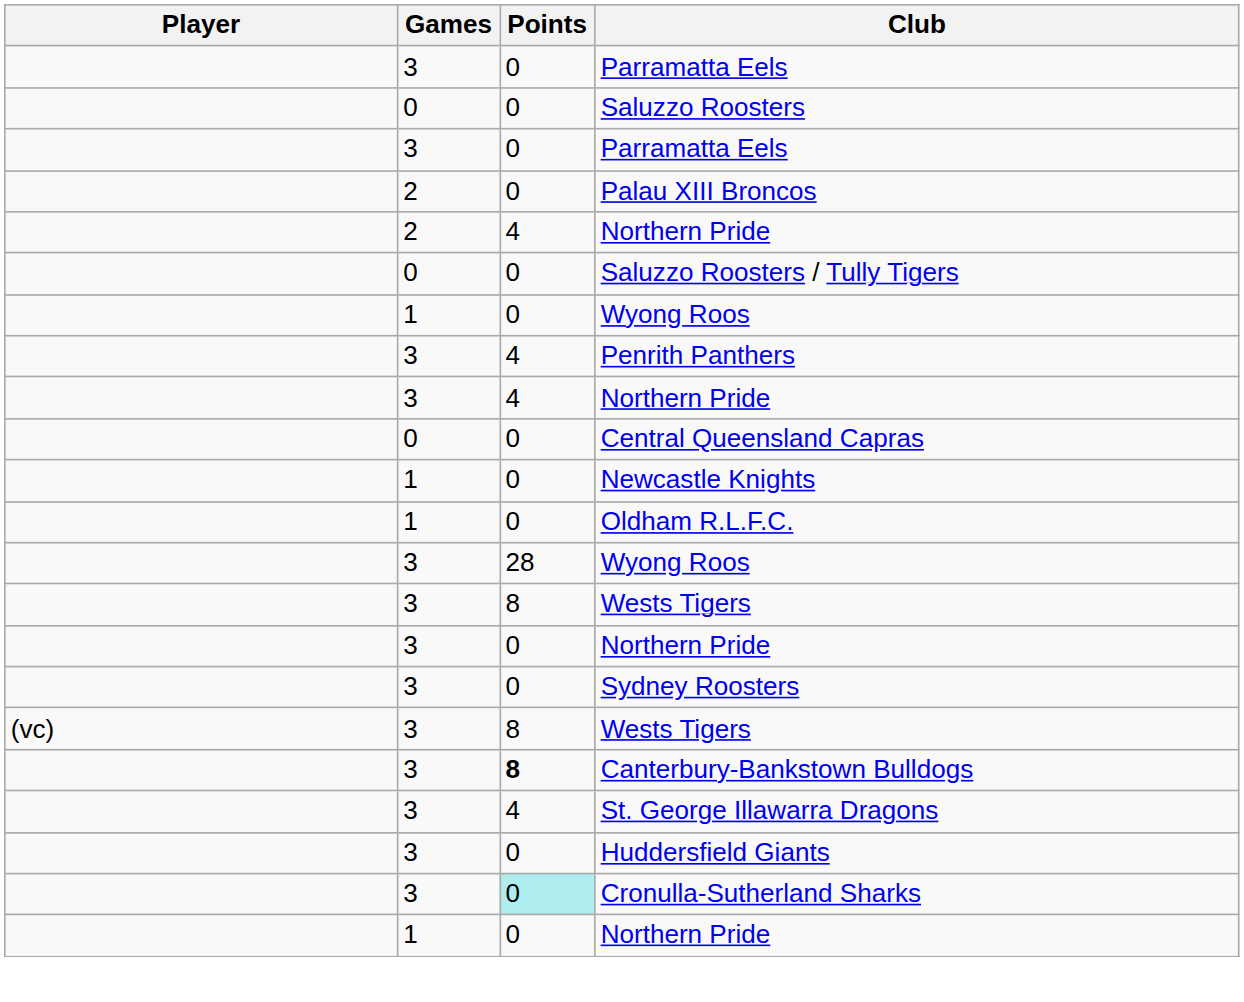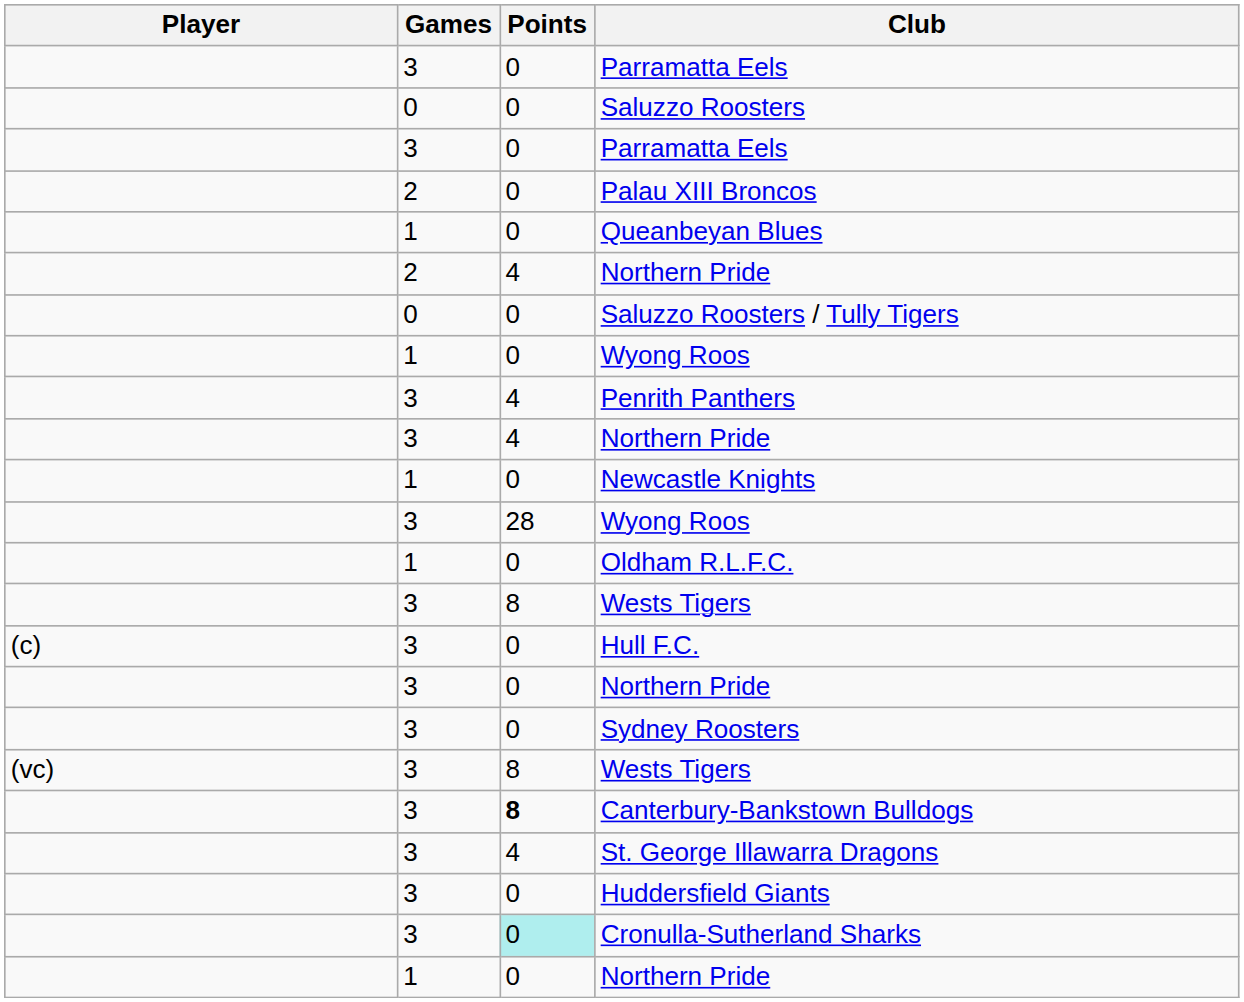+ row: 1 | 0 | Queanbeyan Blues
- row: 0 | 0 | Central Queensland Capras
rows swapped: Oldham R.L.F.C. <-> 3 / Wyong Roos
+ row: (c) | 3 | 0 | Hull F.C.
